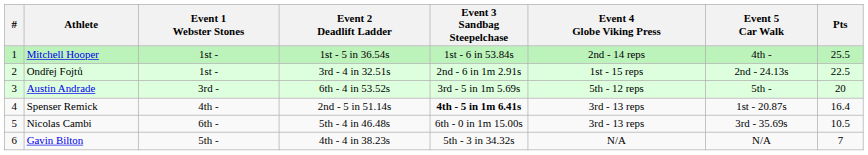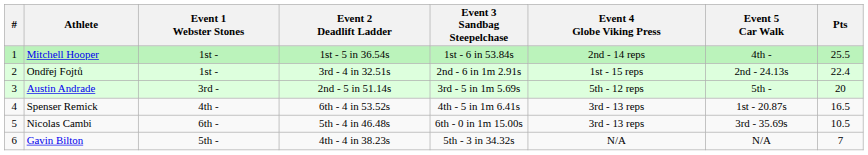Ondřej Fojtů | Pts: 22.5 -> 22.4
Austin Andrade | Event 2 Deadlift Ladder: 6th - 4 in 53.52s -> 2nd - 5 in 51.14s
Spenser Remick | Event 2 Deadlift Ladder: 2nd - 5 in 51.14s -> 6th - 4 in 53.52s
Spenser Remick | Event 3 Sandbag Steepelchase: bold -> normal
Spenser Remick | Pts: 16.4 -> 16.5
